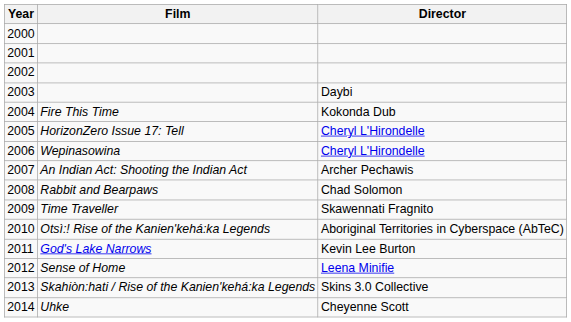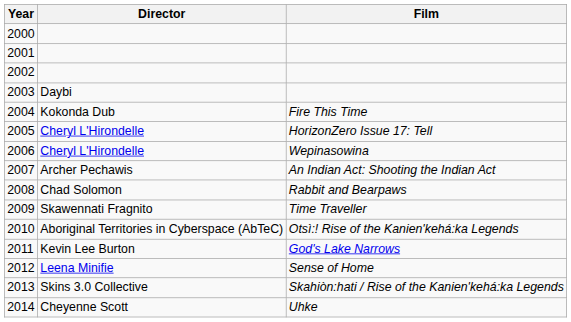columns swapped: Film <-> Director
